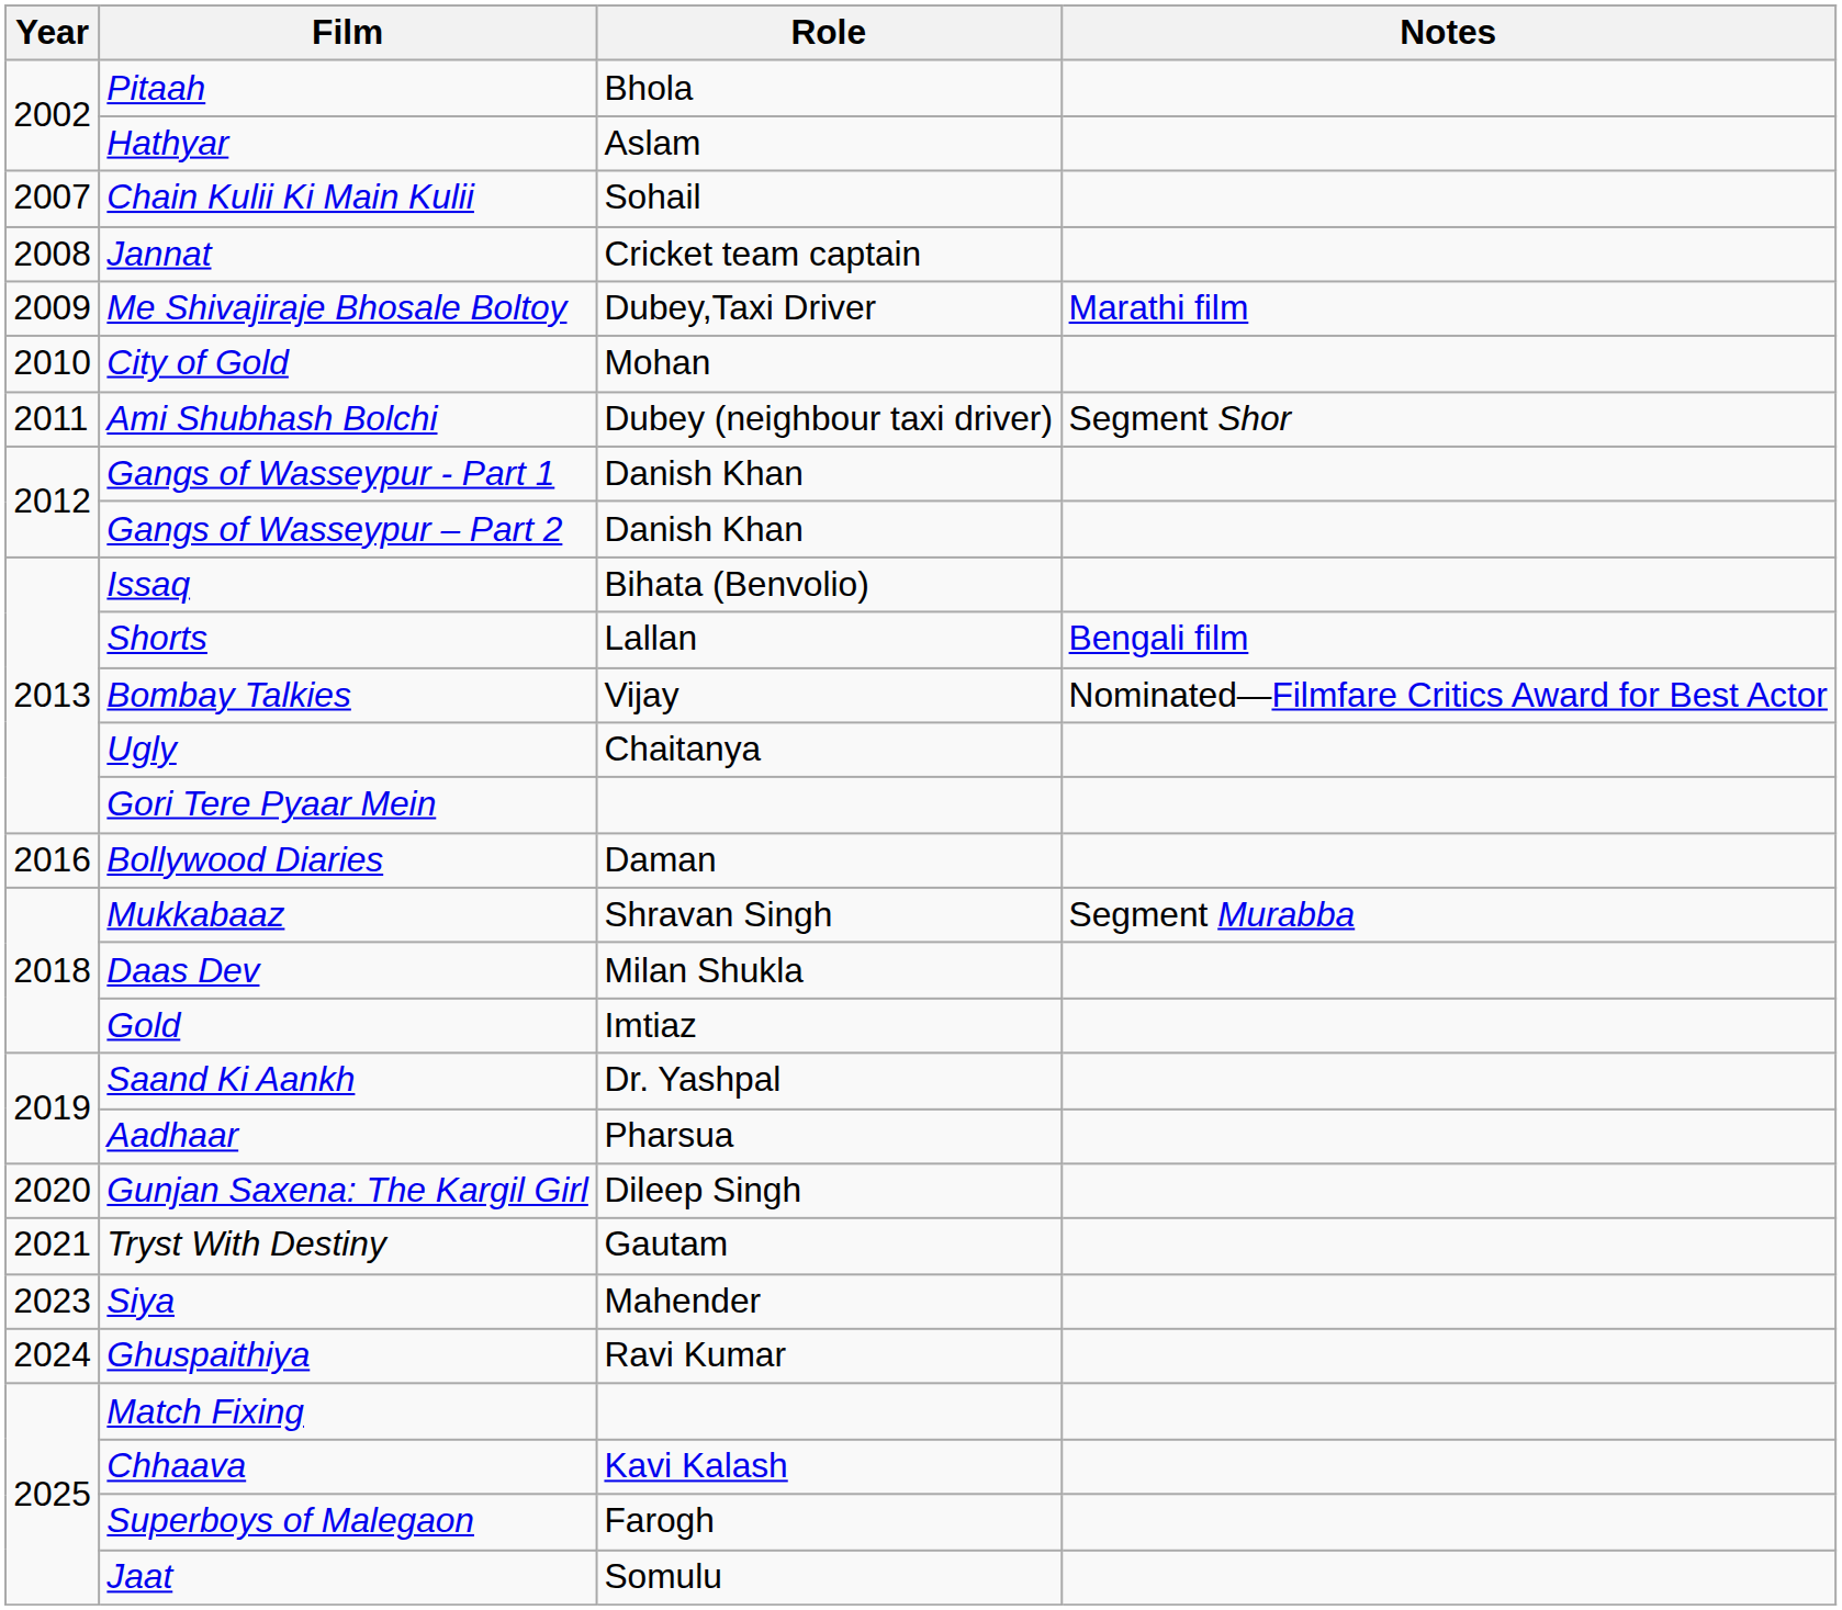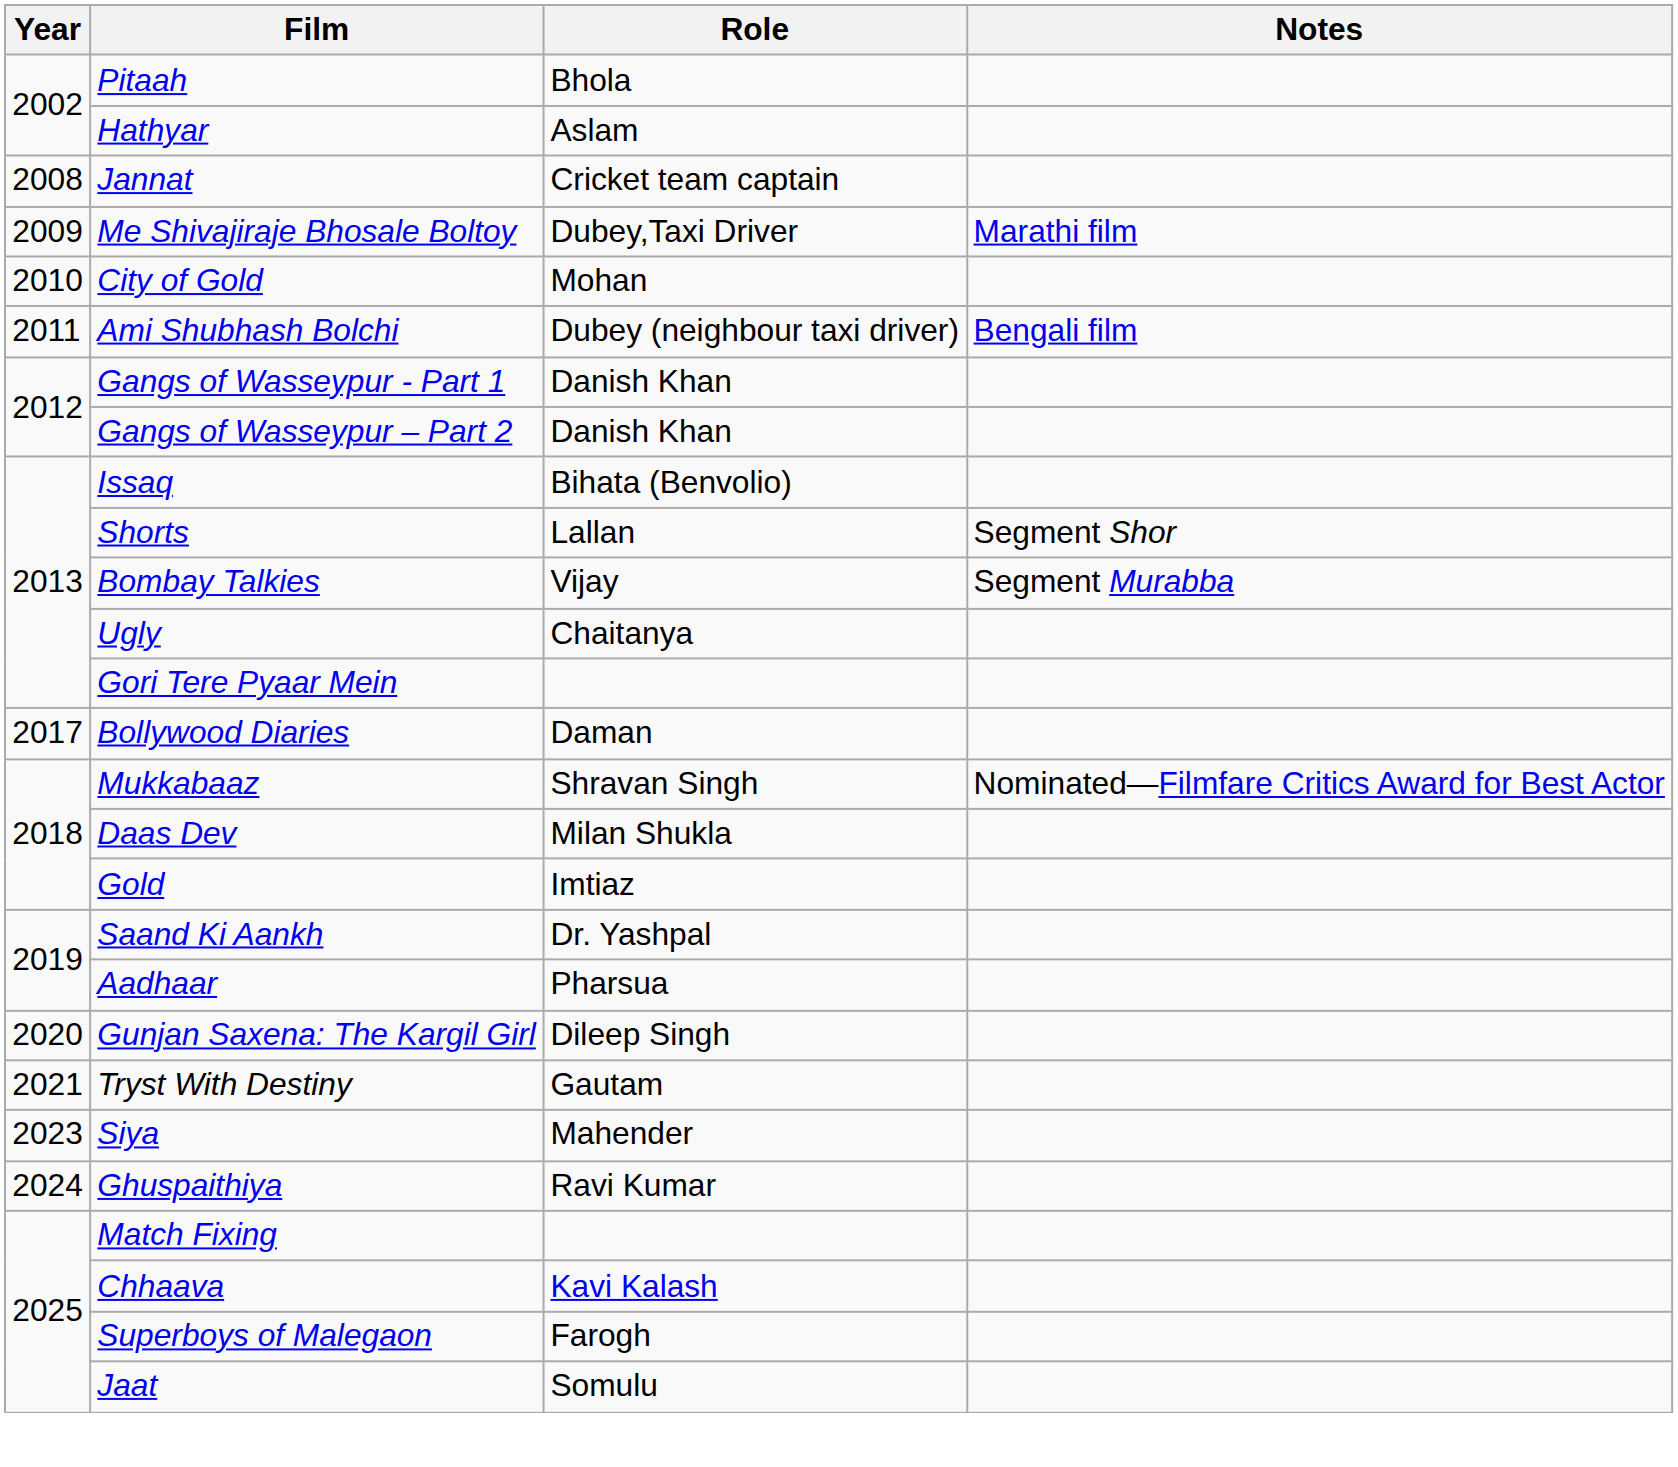- row: 2007 | Chain Kulii Ki Main Kulii | Sohail
Ami Shubhash Bolchi | Notes: Segment Shor -> Bengali film
Shorts | Notes: Bengali film -> Segment Shor
Bombay Talkies | Notes: Nominated—Filmfare Critics Award for Best Actor -> Segment Murabba
Bollywood Diaries | Year: 2016 -> 2017
Mukkabaaz | Notes: Segment Murabba -> Nominated—Filmfare Critics Award for Best Actor
